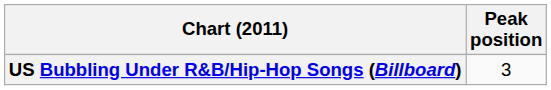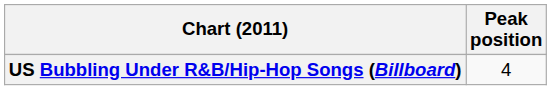US Bubbling Under R&B/Hip-Hop Songs (Billboard) | Peak position: 3 -> 4
